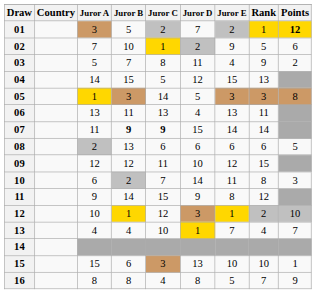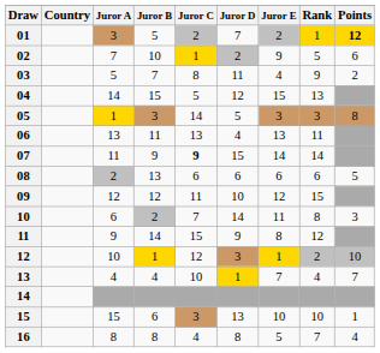07 | Juror B: bold -> normal
16 | Points: 9 -> 4
